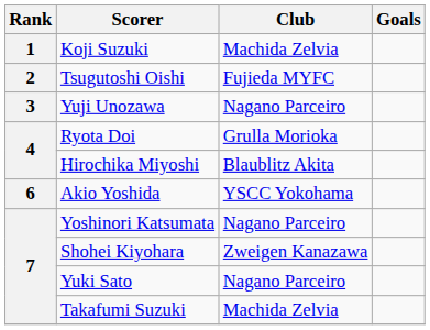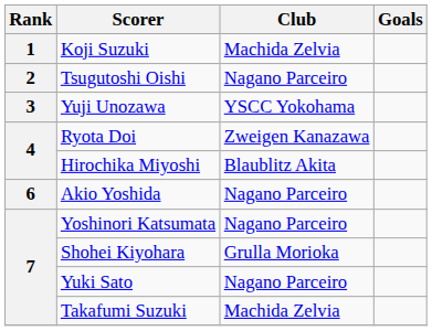Tsugutoshi Oishi | Club: Fujieda MYFC -> Nagano Parceiro
Yuji Unozawa | Club: Nagano Parceiro -> YSCC Yokohama
Ryota Doi | Club: Grulla Morioka -> Zweigen Kanazawa
Akio Yoshida | Club: YSCC Yokohama -> Nagano Parceiro
Shohei Kiyohara | Club: Zweigen Kanazawa -> Grulla Morioka
